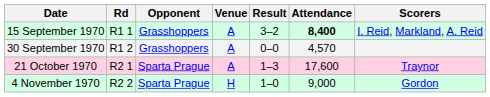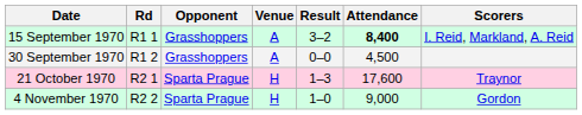30 September 1970 | Attendance: 4,570 -> 4,500
21 October 1970 | Venue: A -> H
